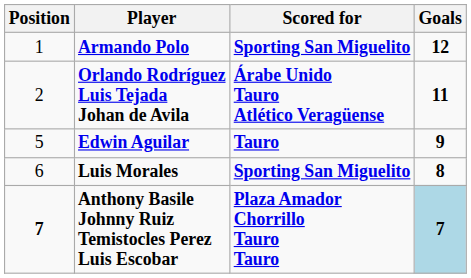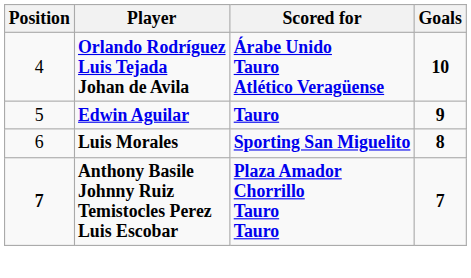- row: 1 | Armando Polo | Sporting San Miguelito | 12
Orlando Rodríguez Luis Tejada Johan de Avila | Position: 2 -> 4
Orlando Rodríguez Luis Tejada Johan de Avila | Goals: 11 -> 10
Anthony Basile Johnny Ruiz Temistocles Perez Luis Escobar | Goals: lightblue background -> no background
